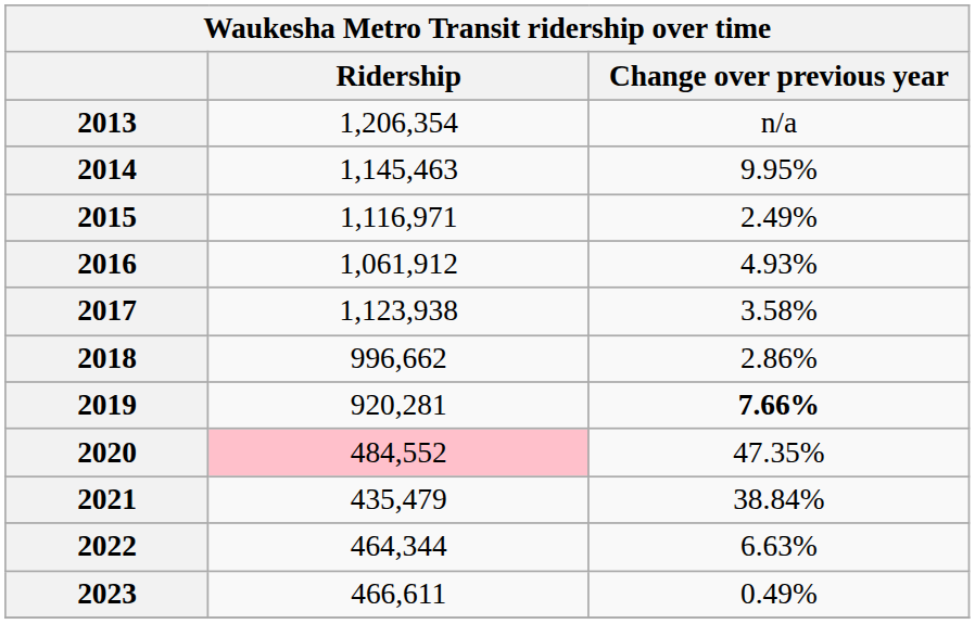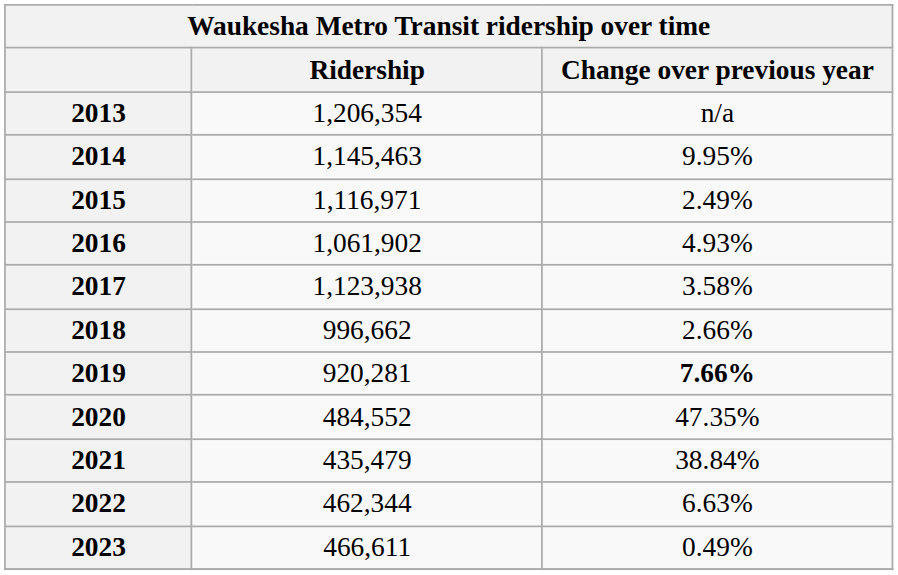2016 | Ridership: 1,061,912 -> 1,061,902
2018 | Change over previous year: 2.86% -> 2.66%
2020 | Ridership: pink background -> no background
2022 | Ridership: 464,344 -> 462,344
